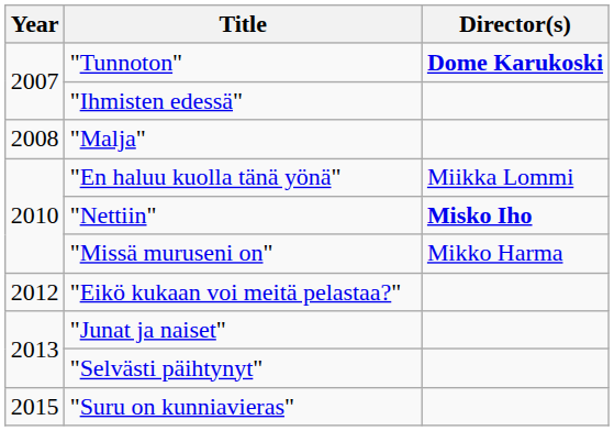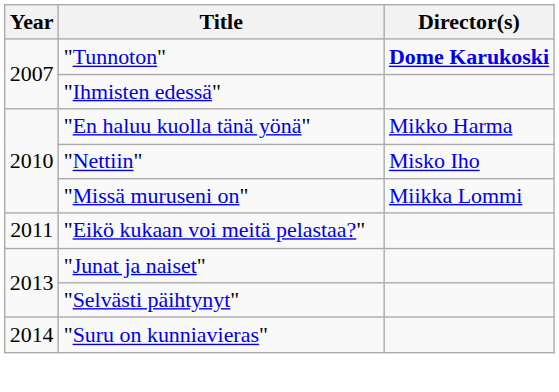- row: 2008 | "Malja"
"En haluu kuolla tänä yönä" | Director(s): Miikka Lommi -> Mikko Harma
"Nettiin" | Director(s): bold -> normal
"Missä muruseni on" | Director(s): Mikko Harma -> Miikka Lommi
"Eikö kukaan voi meitä pelastaa?" | Year: 2012 -> 2011
"Suru on kunniavieras" | Year: 2015 -> 2014
